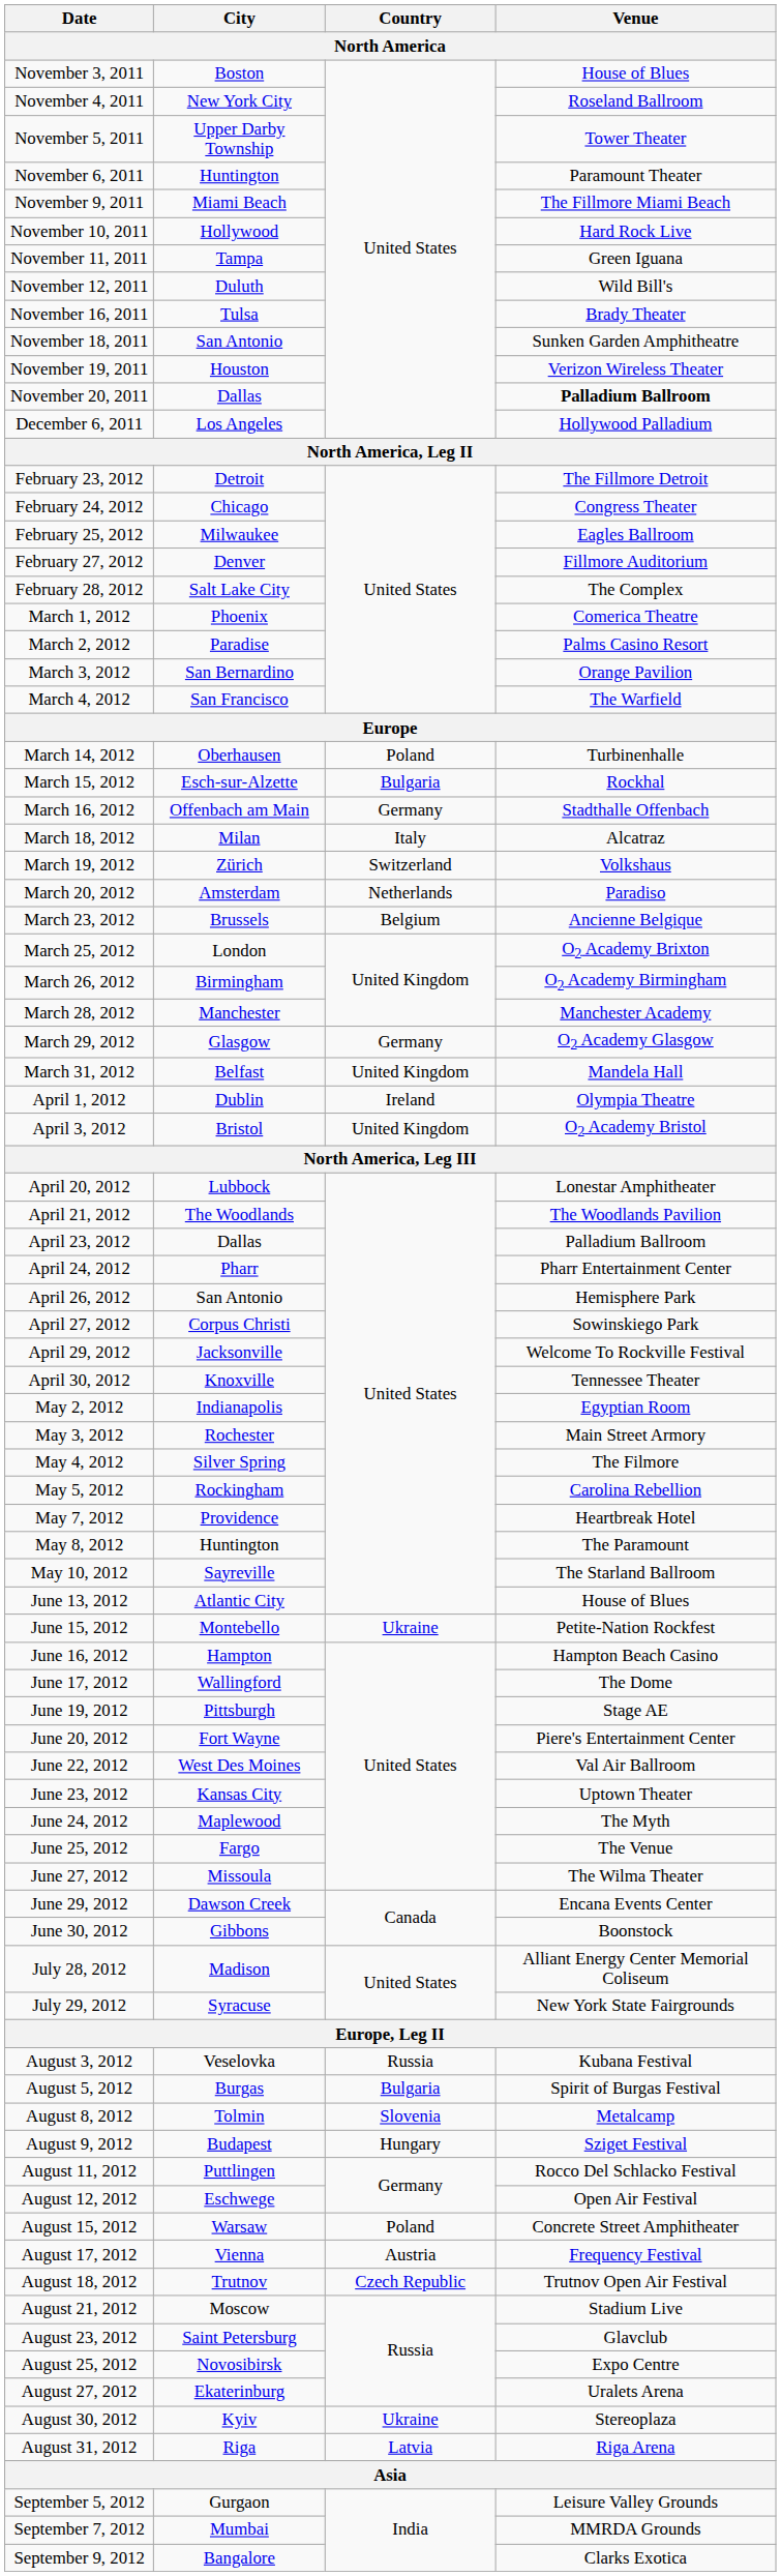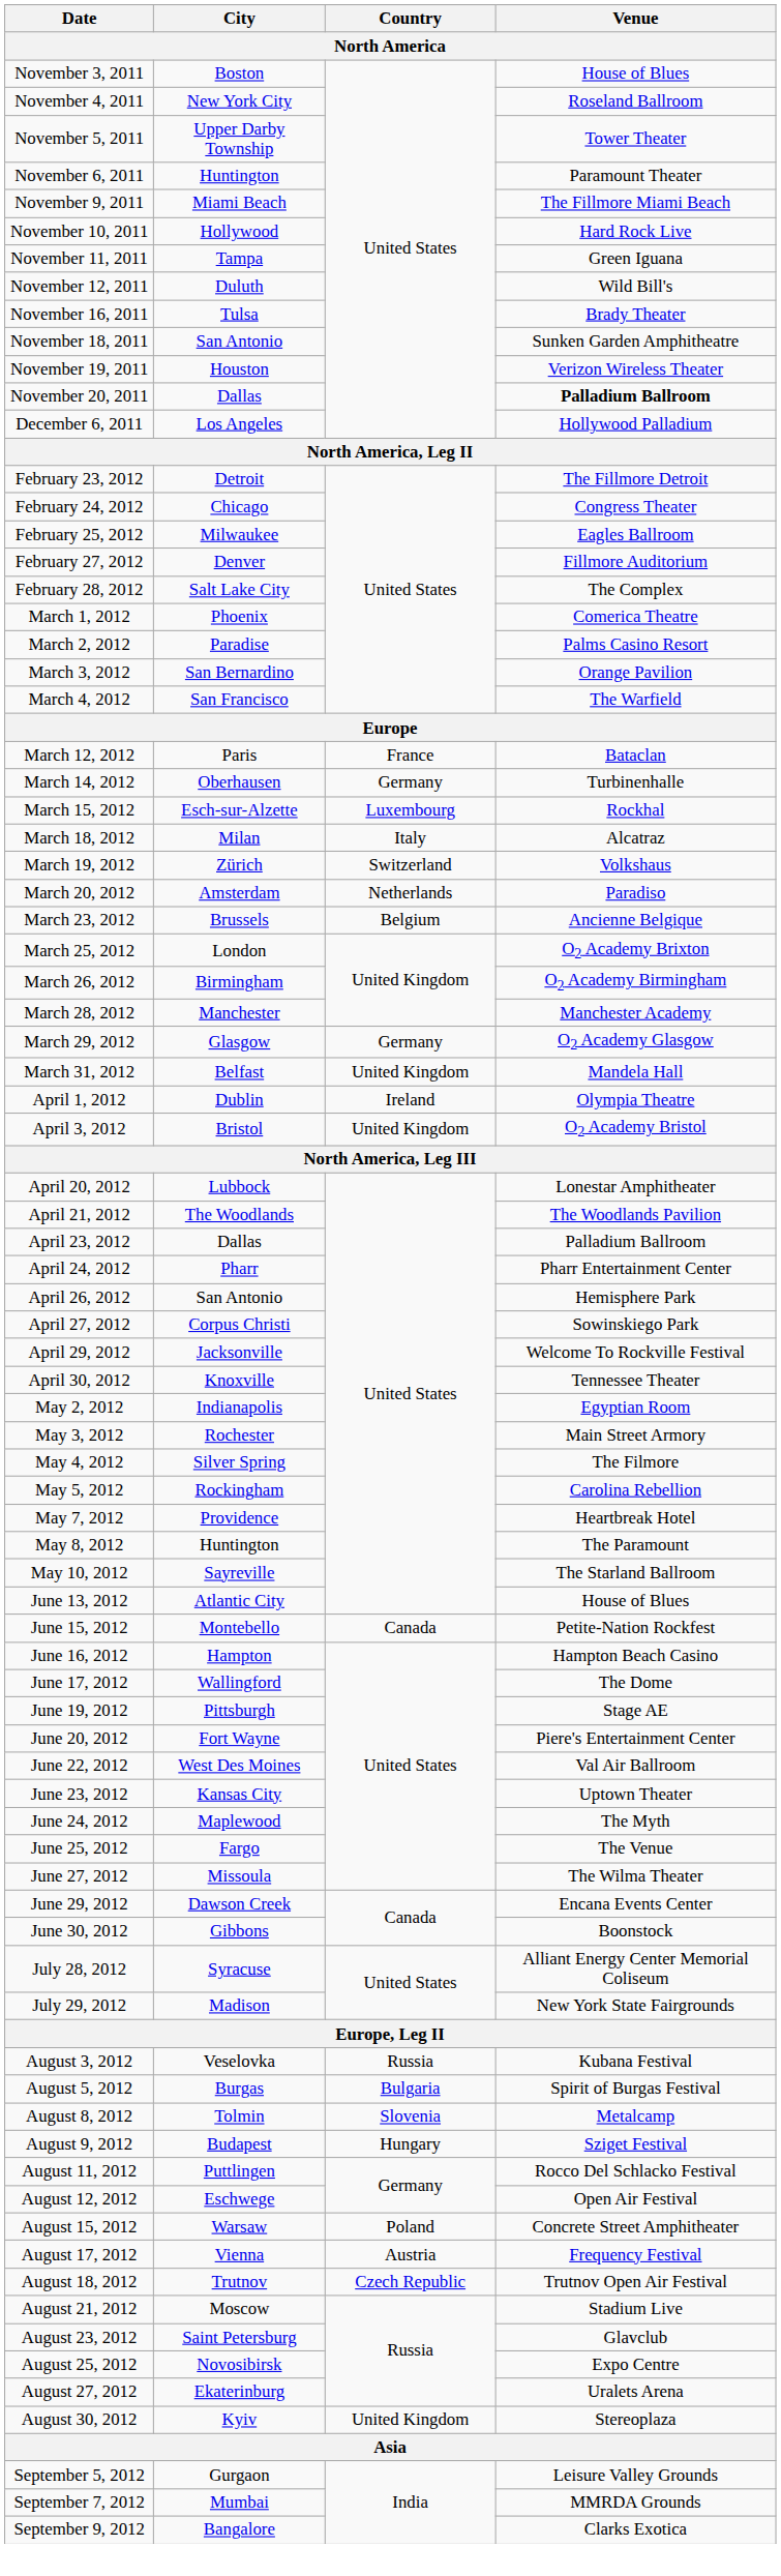+ row: March 12, 2012 | Paris | France | Bataclan
March 14, 2012 | Country: Poland -> Germany
March 15, 2012 | Country: Bulgaria -> Luxembourg
- row: March 16, 2012 | Offenbach am Main | Germany | Stadthalle Offenbach
June 15, 2012 | Country: Ukraine -> Canada
July 28, 2012 | City: Madison -> Syracuse
July 29, 2012 | City: Syracuse -> Madison
August 30, 2012 | Country: Ukraine -> United Kingdom
- row: August 31, 2012 | Riga | Latvia | Riga Arena
